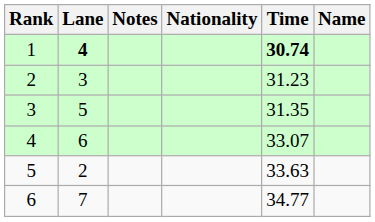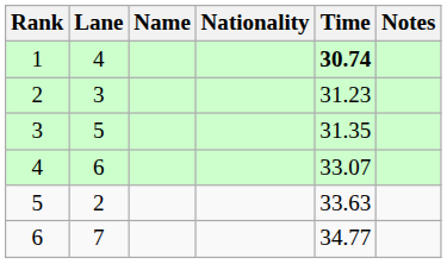columns swapped: Name <-> Notes
1 | Lane: bold -> normal
